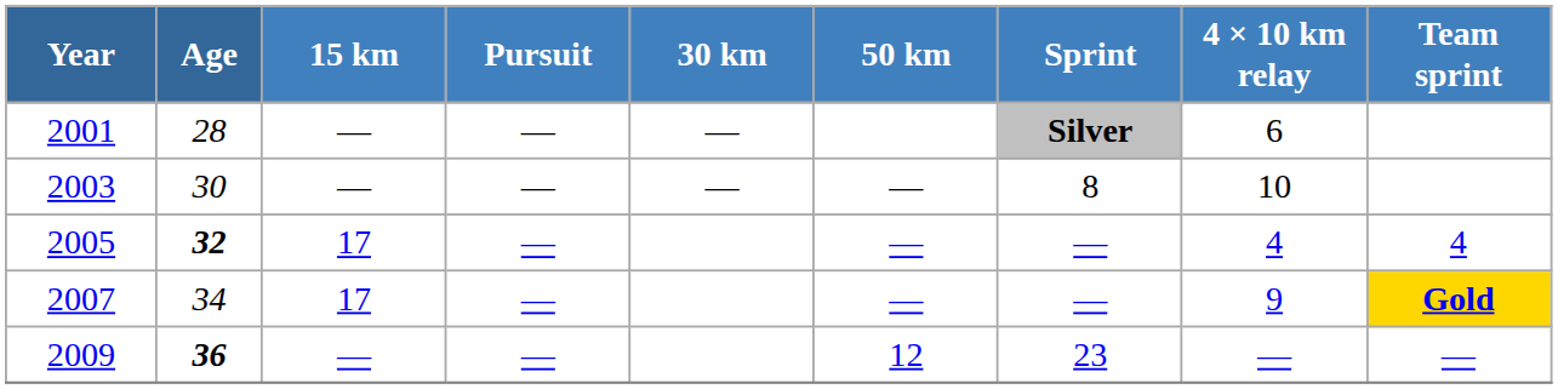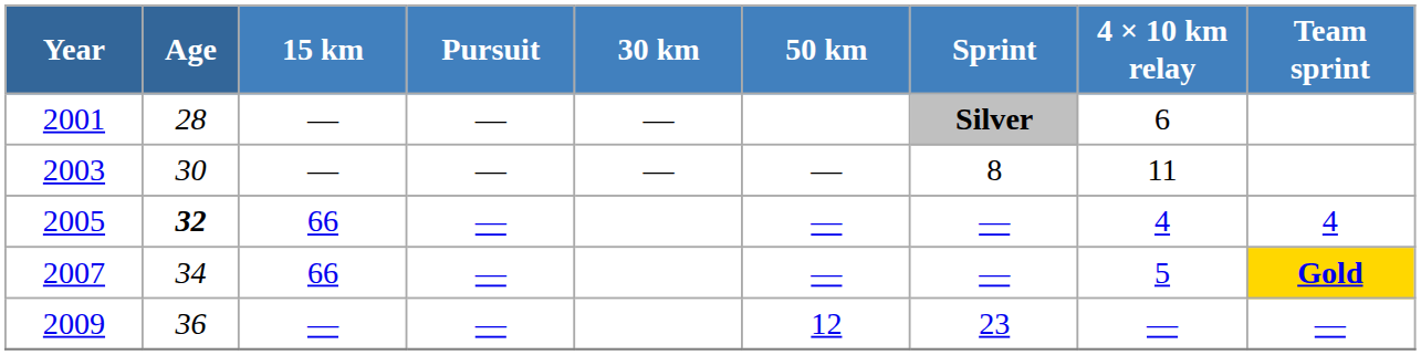2003 | 4 × 10 km relay: 10 -> 11
2005 | 15 km: 17 -> 66
2007 | 15 km: 17 -> 66
2007 | 4 × 10 km relay: 9 -> 5
2009 | Age: bold -> normal
